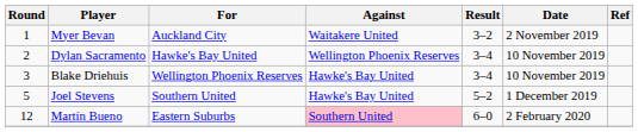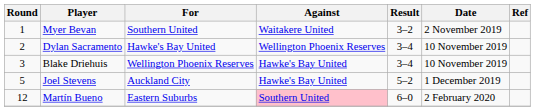Myer Bevan | For: Auckland City -> Southern United
Joel Stevens | For: Southern United -> Auckland City
